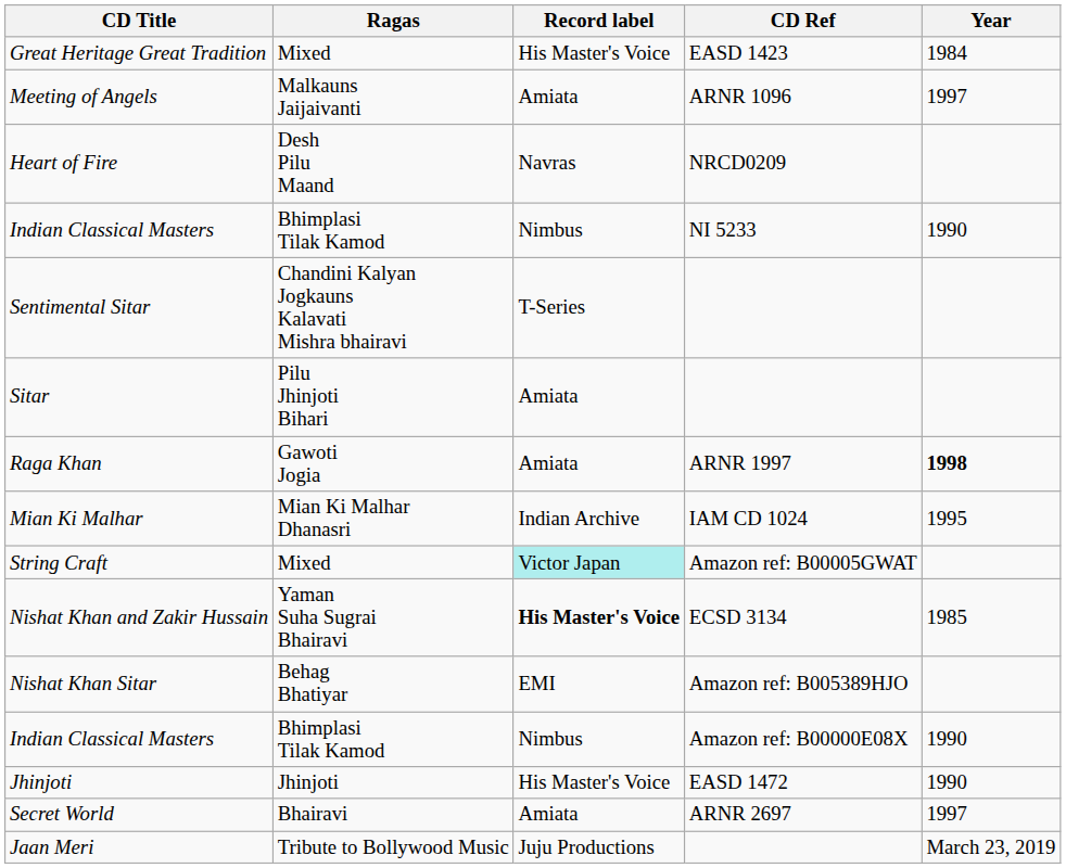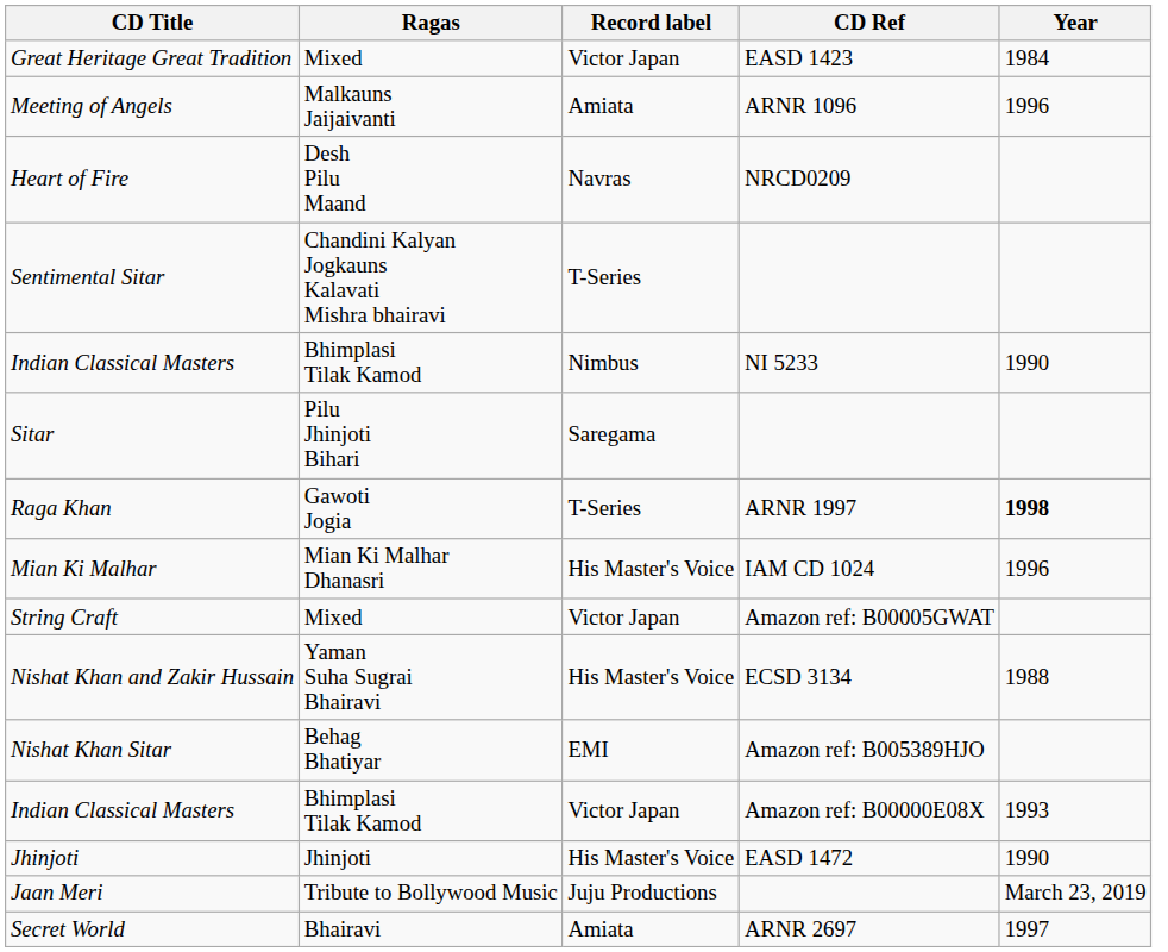Great Heritage Great Tradition | Record label: His Master's Voice -> Victor Japan
Meeting of Angels | Year: 1997 -> 1996
rows swapped: Indian Classical Masters / NI 5233 <-> Sentimental Sitar
Sitar | Record label: Amiata -> Saregama
Raga Khan | Record label: Amiata -> T-Series
Mian Ki Malhar | Record label: Indian Archive -> His Master's Voice
Mian Ki Malhar | Year: 1995 -> 1996
String Craft | Record label: paleturquoise background -> no background
Nishat Khan and Zakir Hussain | Record label: bold -> normal
Nishat Khan and Zakir Hussain | Year: 1985 -> 1988
Indian Classical Masters / Amazon ref: B00000E08X | Record label: Nimbus -> Victor Japan
Indian Classical Masters / Amazon ref: B00000E08X | Year: 1990 -> 1993
rows swapped: Secret World <-> Jaan Meri
